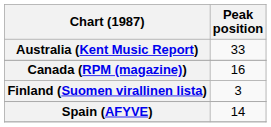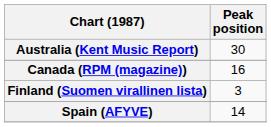Australia (Kent Music Report) | Peak position: 33 -> 30
